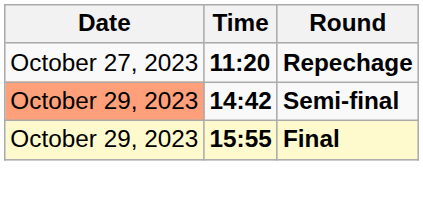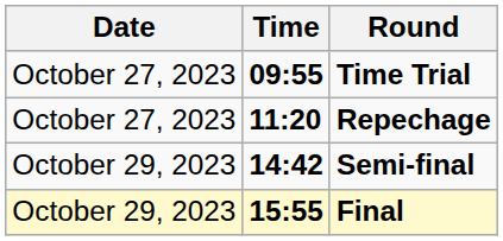+ row: October 27, 2023 | 09:55 | Time Trial
Semi-final | Date: lightsalmon background -> no background
